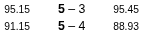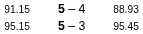rows swapped: 91.15 <-> 95.15
